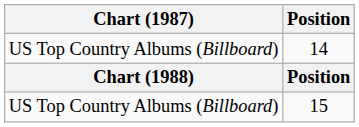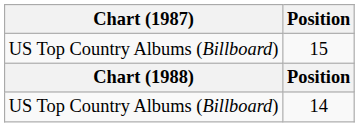rows swapped: 14 <-> 15
